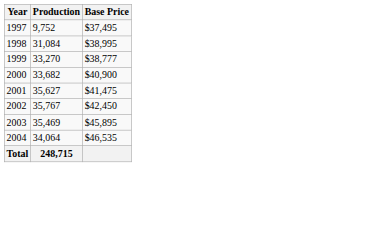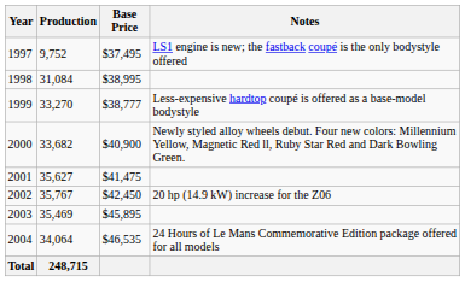+ column: Notes | LS1 engine is new; the fastback coupé is the only bodystyle offered | Less-expensive hardtop coupé is offered as a base-model bodystyle | Newly styled alloy wheels debut. Four new colors: Millennium Yellow, Magnetic Red ll, Ruby Star Red and Dark Bowling Green. | 20 hp (14.9 kW) increase for the Z06 | 24 Hours of Le Mans Commemorative Edition package offered for all models
